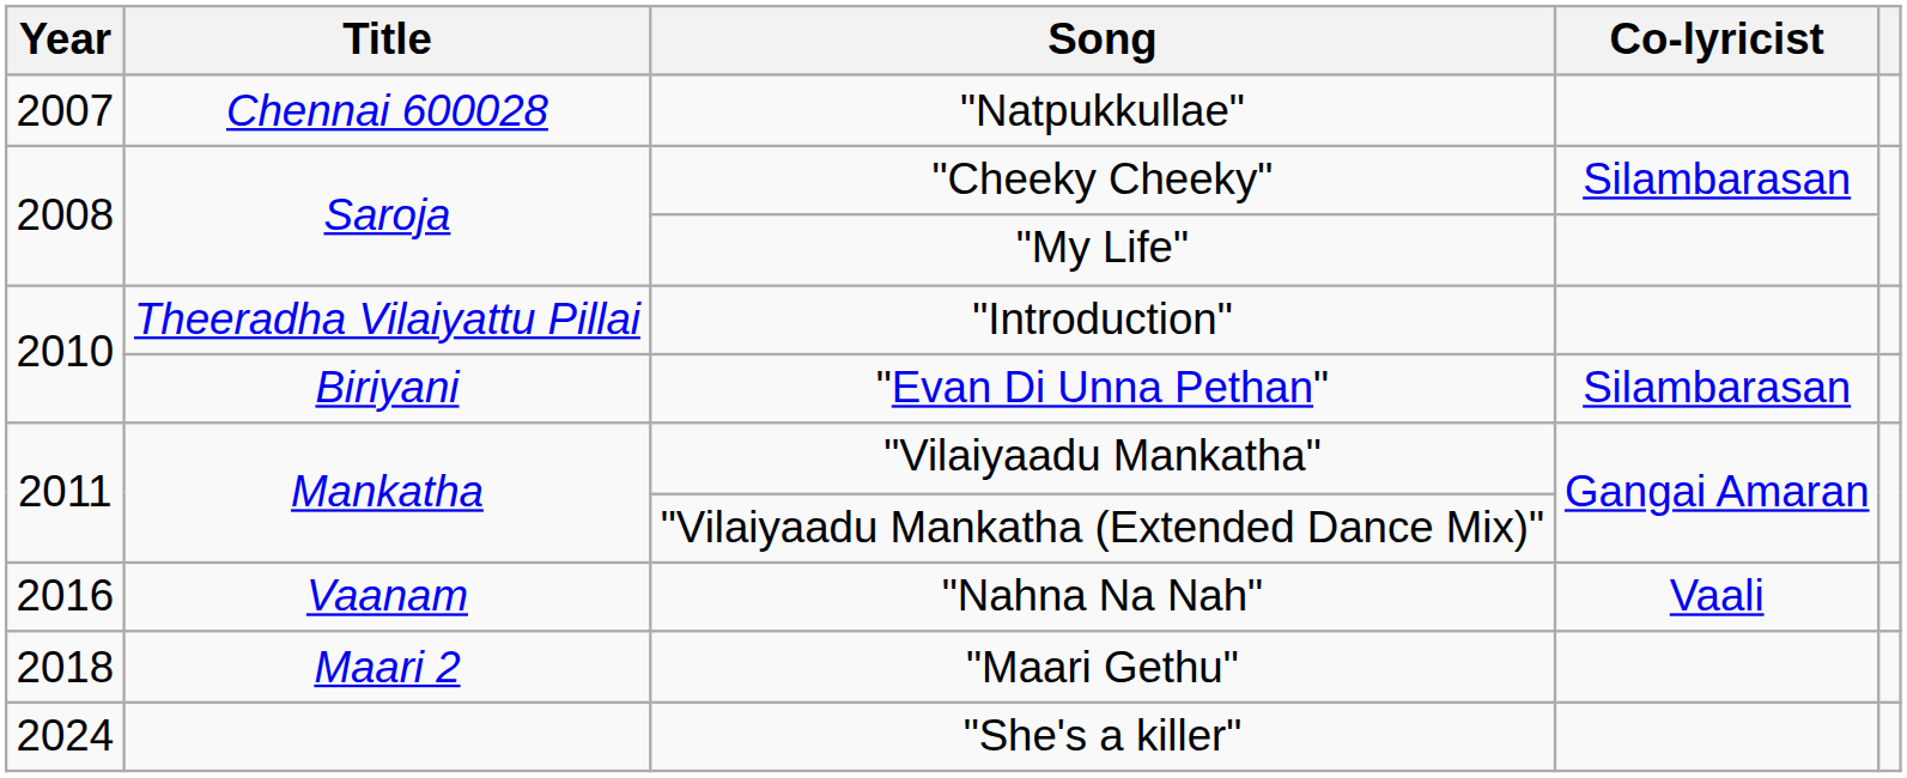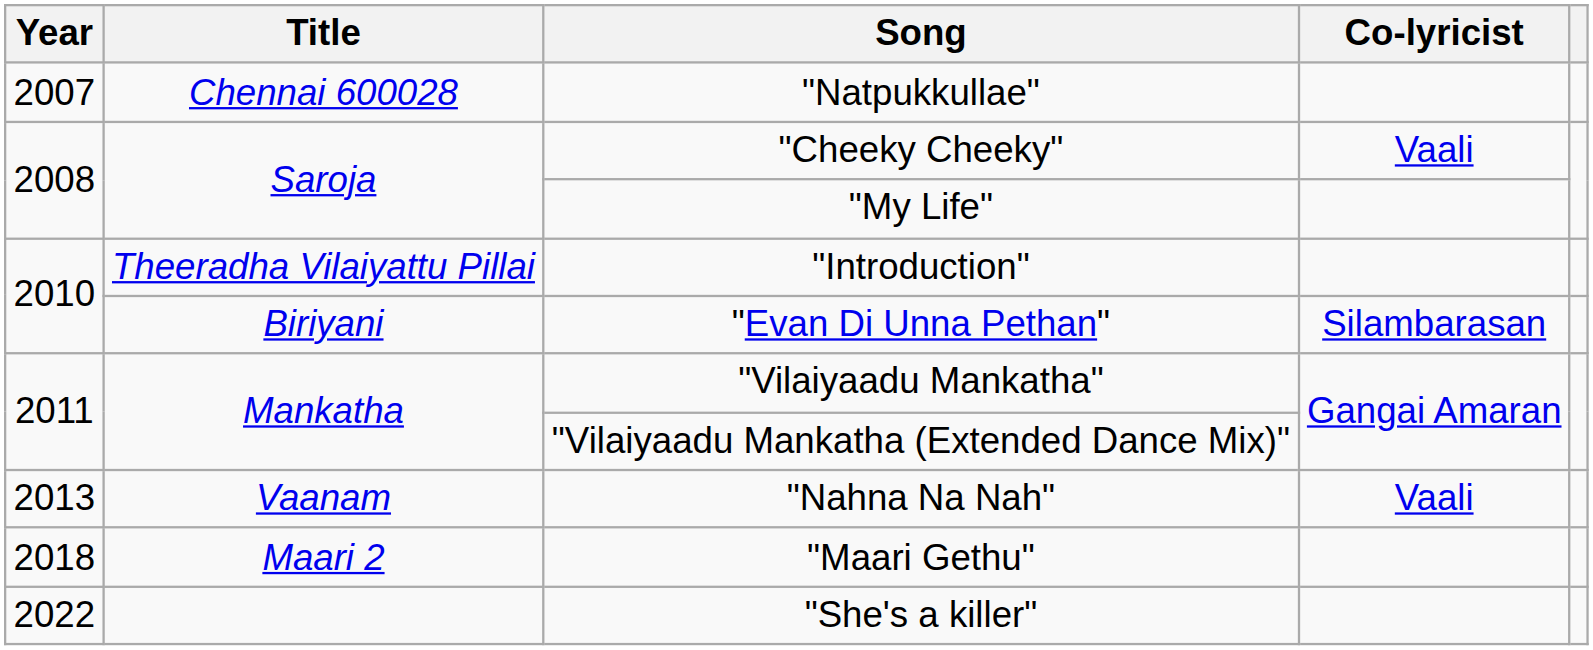"Cheeky Cheeky" | Co-lyricist: Silambarasan -> Vaali
"Nahna Na Nah" | Year: 2016 -> 2013
"She's a killer" | Year: 2024 -> 2022
